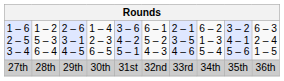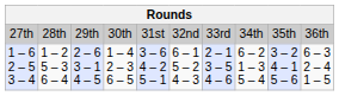rows swapped: 27th <-> 1 – 6 2 – 5 3 – 4
